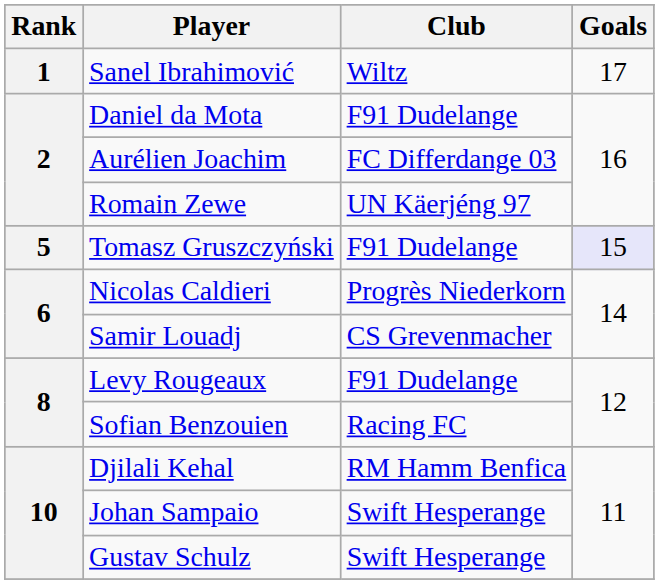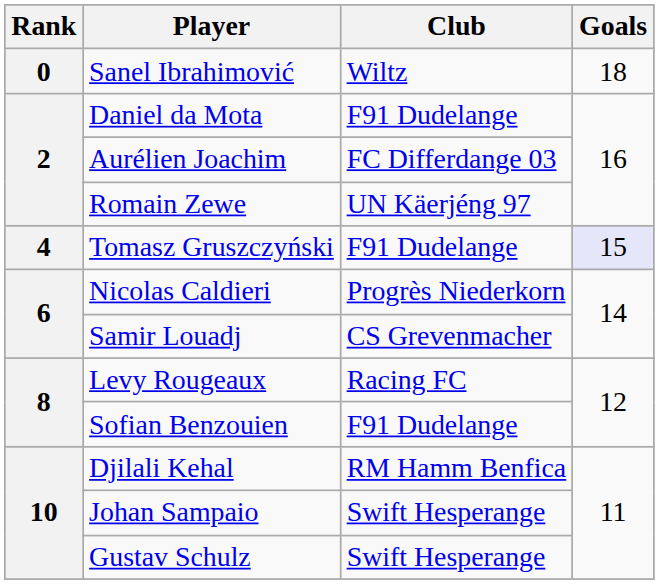Sanel Ibrahimović | Rank: 1 -> 0
Sanel Ibrahimović | Goals: 17 -> 18
Tomasz Gruszczyński | Rank: 5 -> 4
Levy Rougeaux | Club: F91 Dudelange -> Racing FC
Sofian Benzouien | Club: Racing FC -> F91 Dudelange
